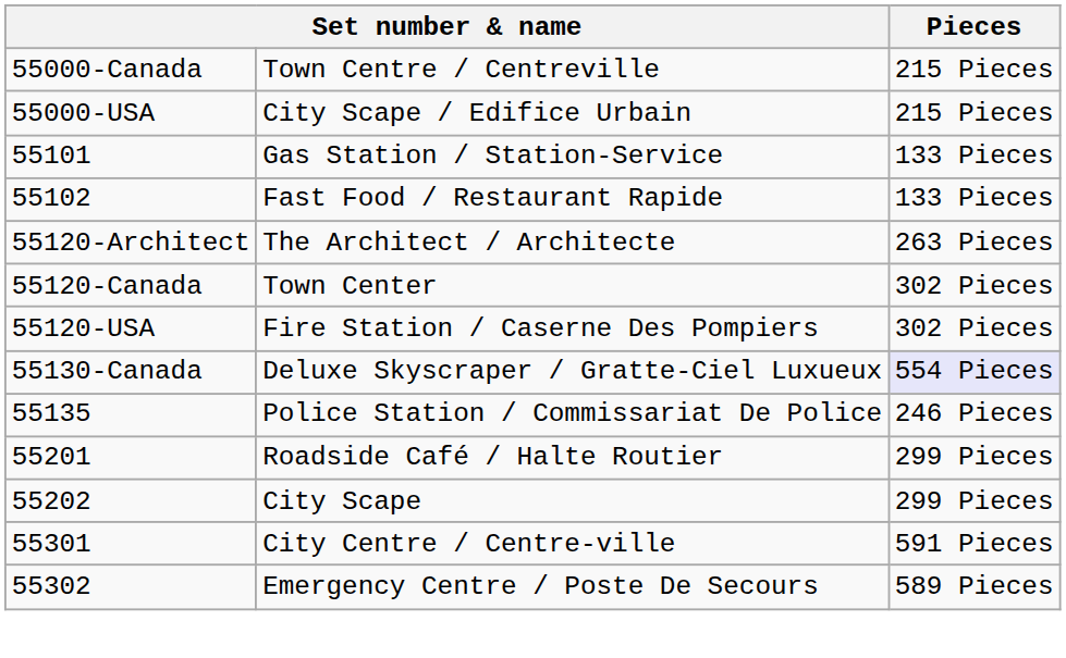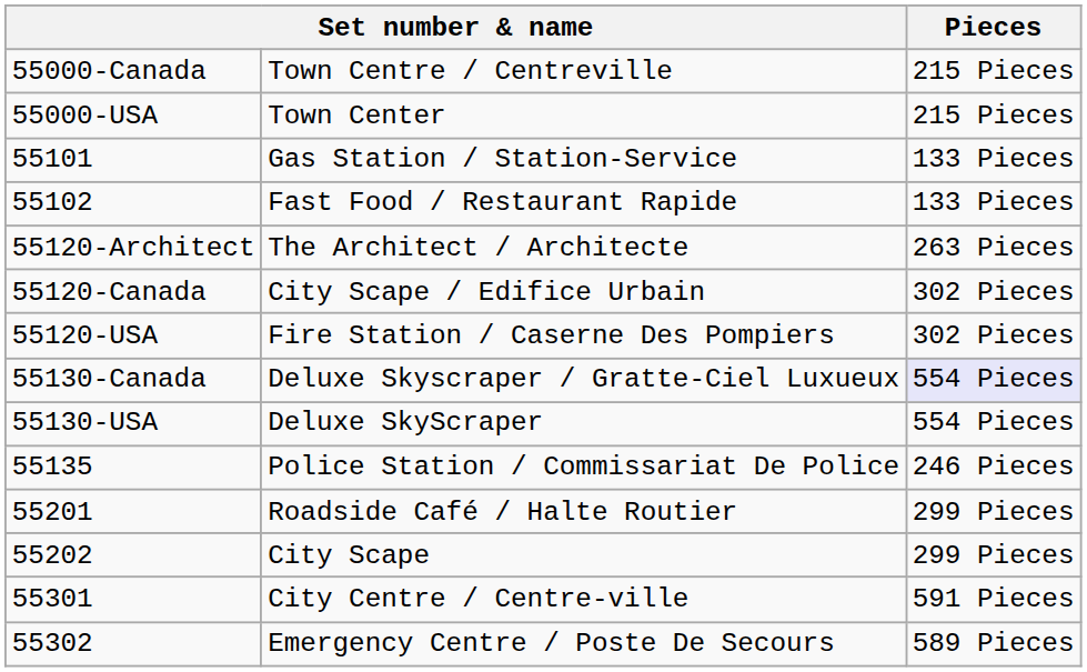55000-USA | column 2: City Scape / Edifice Urbain -> Town Center
55120-Canada | column 2: Town Center -> City Scape / Edifice Urbain
+ row: 55130-USA | Deluxe SkyScraper | 554 Pieces
